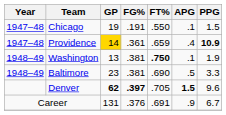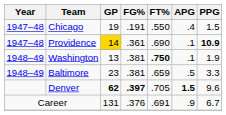Chicago | APG: .1 -> .4
Providence | FT%: .659 -> .690
Providence | APG: .4 -> .1
Baltimore | FT%: .690 -> .659
